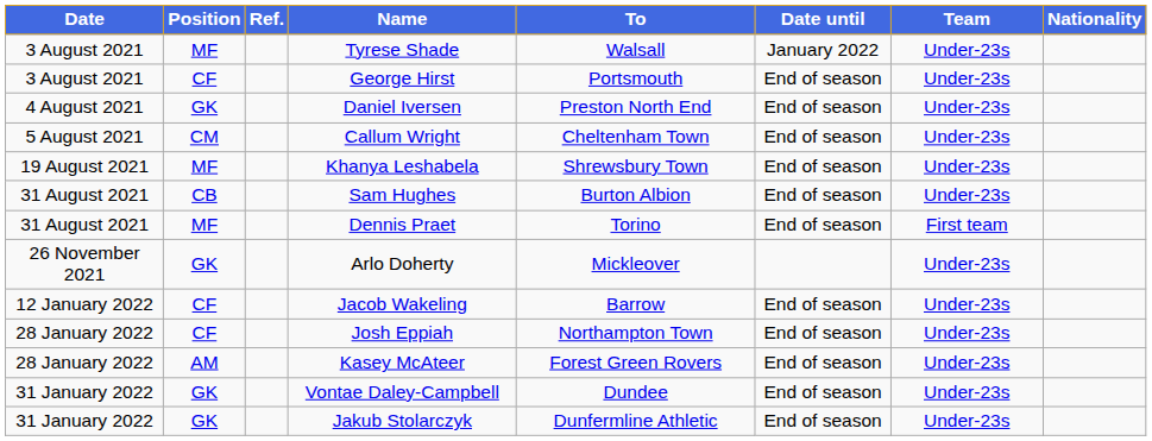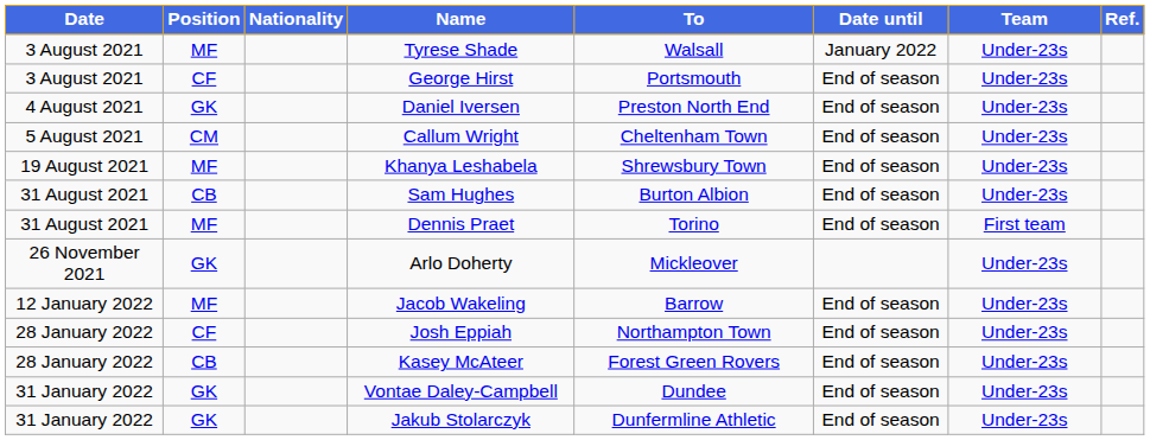columns swapped: Nationality <-> Ref.
Jacob Wakeling | Position: CF -> MF
Kasey McAteer | Position: AM -> CB
